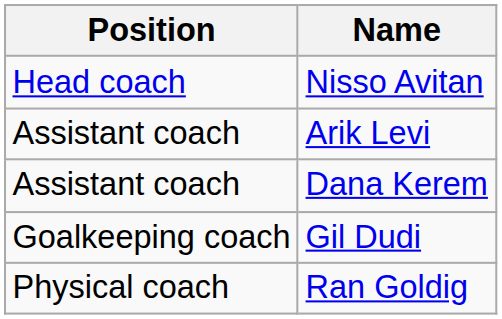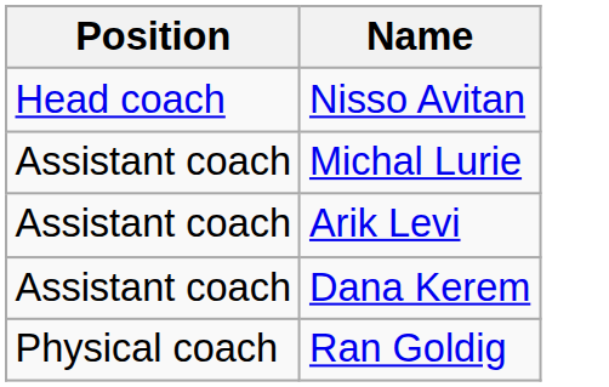+ row: Assistant coach | Michal Lurie
- row: Goalkeeping coach | Gil Dudi
